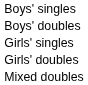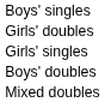rows swapped: Boys' doubles <-> Girls' doubles
